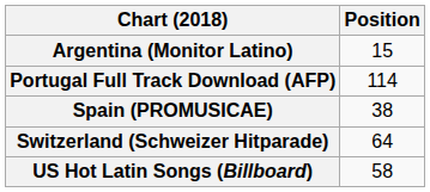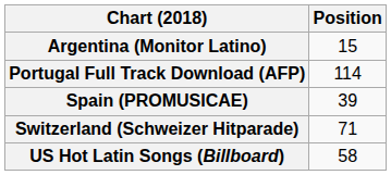Spain (PROMUSICAE) | Position: 38 -> 39
Switzerland (Schweizer Hitparade) | Position: 64 -> 71
